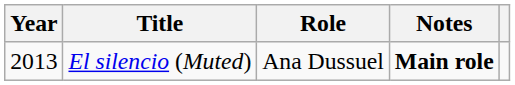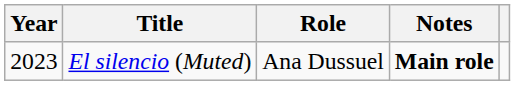El silencio (Muted) | Year: 2013 -> 2023
